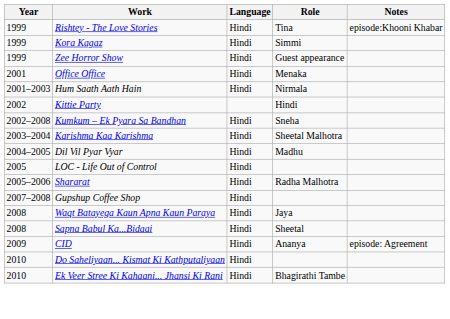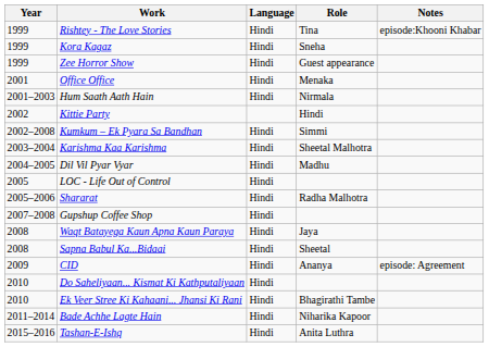Kora Kagaz | Role: Simmi -> Sneha
Kumkum – Ek Pyara Sa Bandhan | Role: Sneha -> Simmi
+ row: 2011–2014 | Bade Achhe Lagte Hain | Hindi | Niharika Kapoor
+ row: 2015–2016 | Tashan-E-Ishq | Hindi | Anita Luthra
